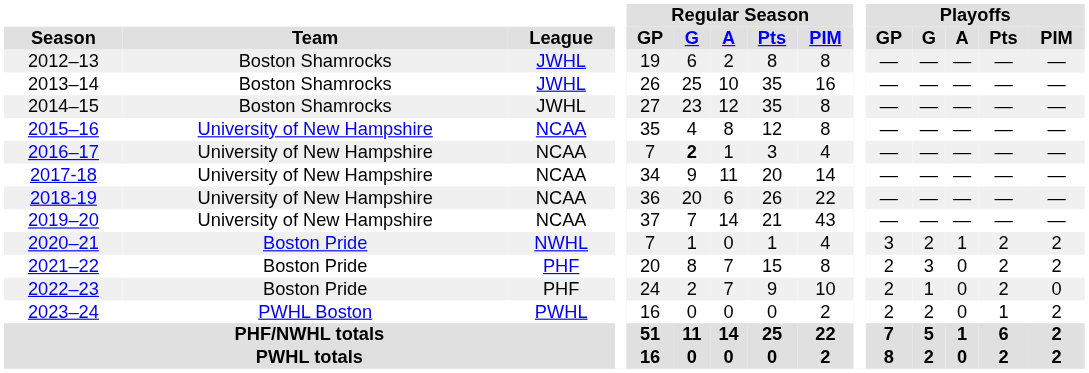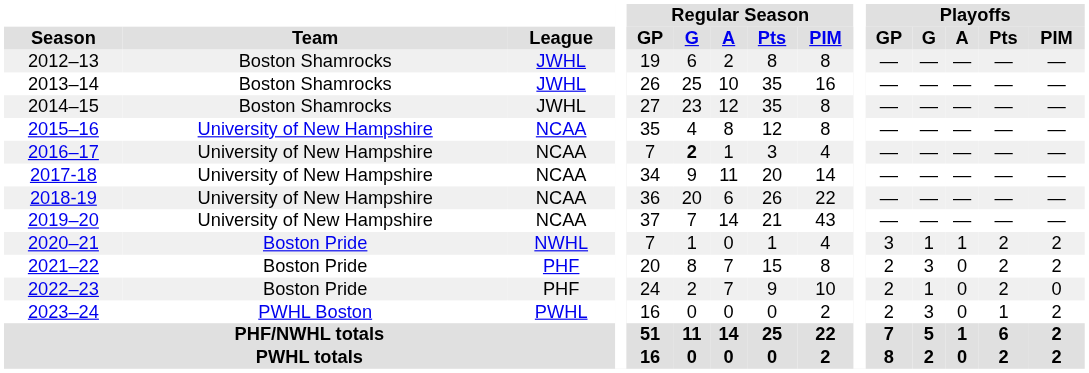2020–21 | Playoffs / G: 2 -> 1
2023–24 | Playoffs / G: 2 -> 3
